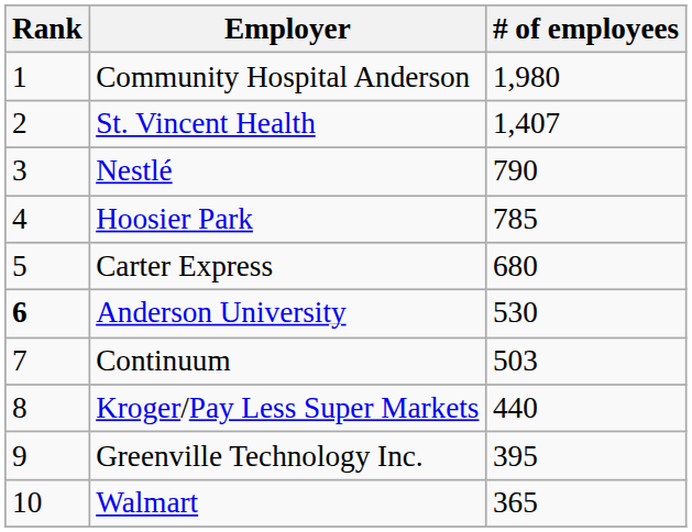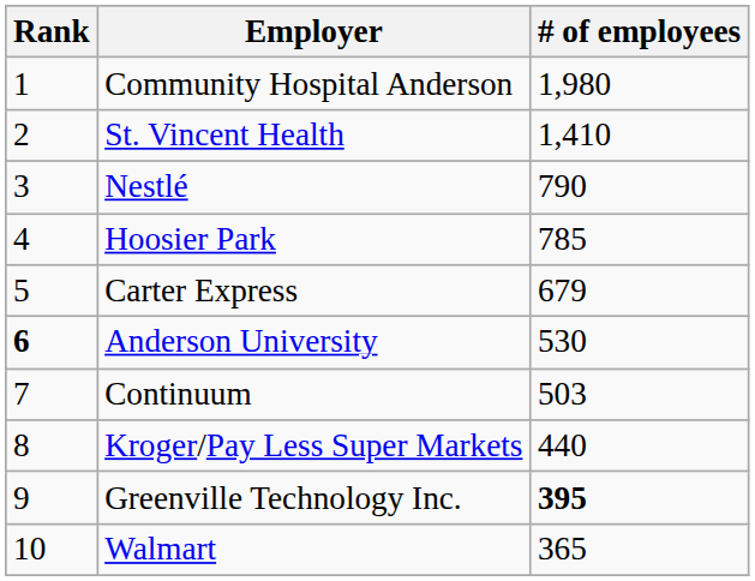St. Vincent Health | # of employees: 1,407 -> 1,410
Carter Express | # of employees: 680 -> 679
Greenville Technology Inc. | # of employees: normal -> bold
